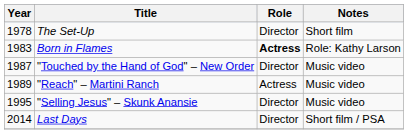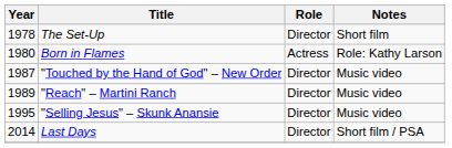Born in Flames | Year: 1983 -> 1980
Born in Flames | Role: bold -> normal
"Reach" – Martini Ranch | Role: Actress -> Director
